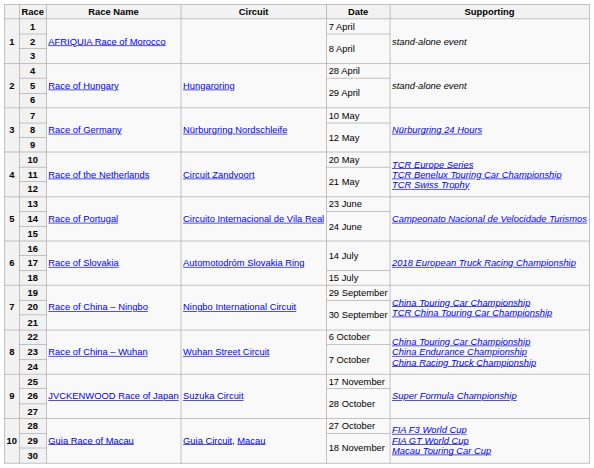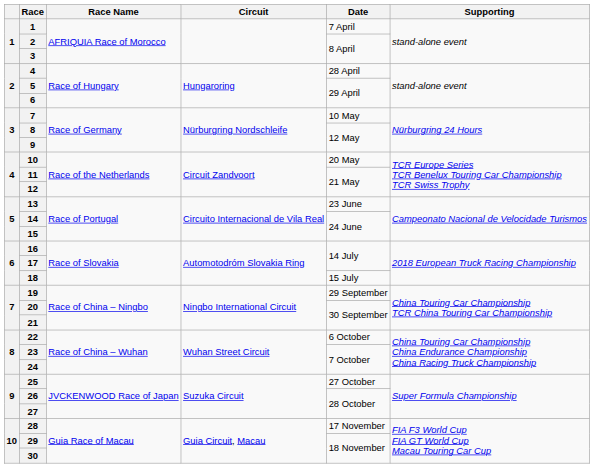25 | Date: 17 November -> 27 October
28 | Date: 27 October -> 17 November
